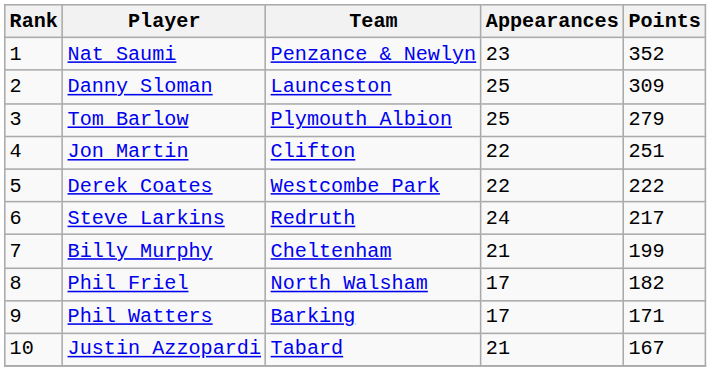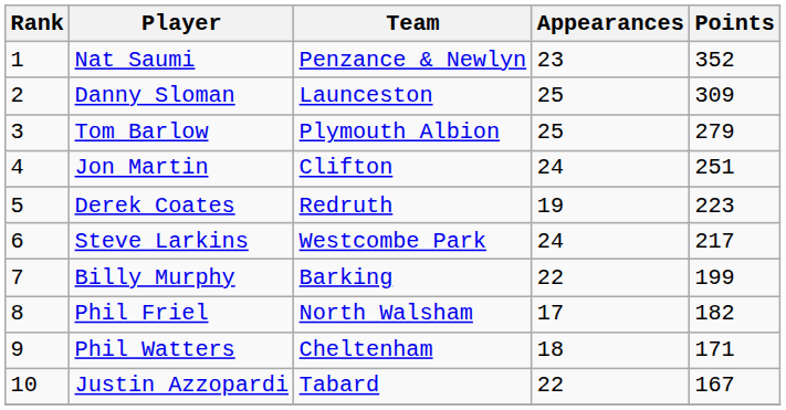Jon Martin | Appearances: 22 -> 24
Derek Coates | Team: Westcombe Park -> Redruth
Derek Coates | Appearances: 22 -> 19
Derek Coates | Points: 222 -> 223
Steve Larkins | Team: Redruth -> Westcombe Park
Billy Murphy | Team: Cheltenham -> Barking
Billy Murphy | Appearances: 21 -> 22
Phil Watters | Team: Barking -> Cheltenham
Phil Watters | Appearances: 17 -> 18
Justin Azzopardi | Appearances: 21 -> 22
